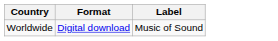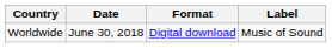+ column: Date | June 30, 2018
